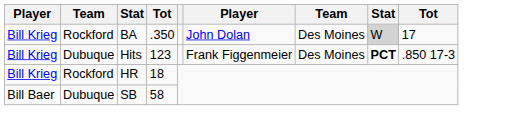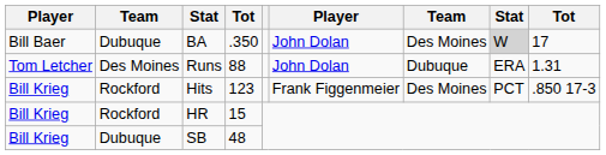BA | column 1: Bill Krieg -> Bill Baer
BA | column 2: Rockford -> Dubuque
+ row: Tom Letcher | Des Moines | Runs | 88 | John Dolan | Dubuque | ERA | 1.31
Hits | column 2: Dubuque -> Rockford
Hits | column 8: bold -> normal
HR | column 4: 18 -> 15
SB | column 1: Bill Baer -> Bill Krieg
SB | column 4: 58 -> 48
